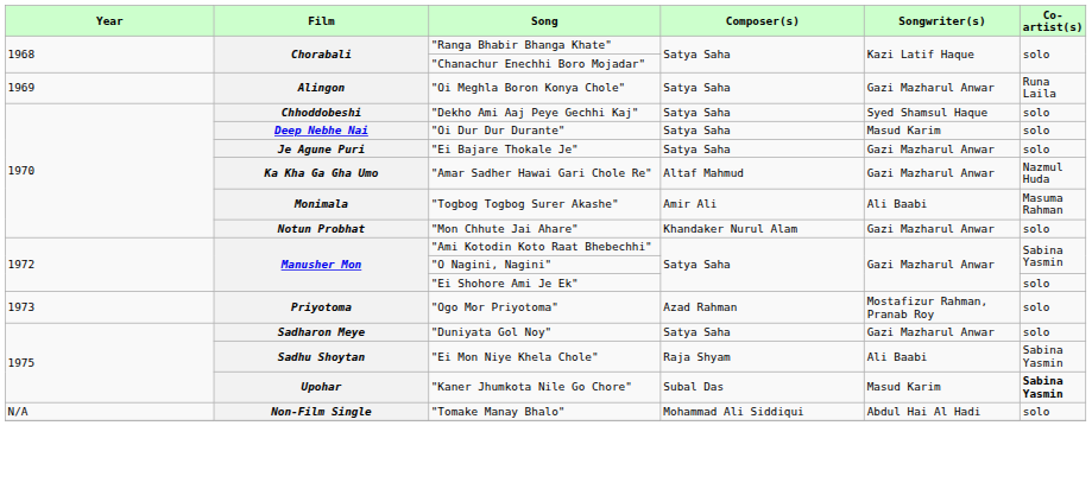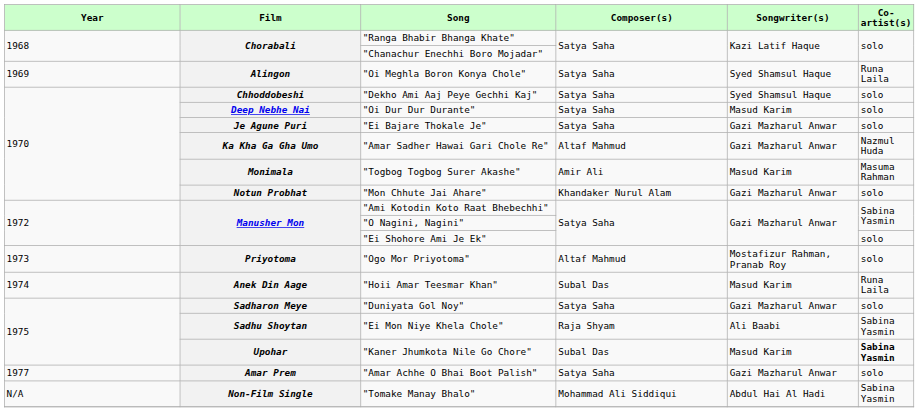"Oi Meghla Boron Konya Chole" | Songwriter(s): Gazi Mazharul Anwar -> Syed Shamsul Haque
"Togbog Togbog Surer Akashe" | Songwriter(s): Ali Baabi -> Masud Karim
"Ogo Mor Priyotoma" | Composer(s): Azad Rahman -> Altaf Mahmud
+ row: 1974 | Anek Din Aage | "Hoii Amar Teesmar Khan" | Subal Das | Masud Karim | Runa Laila
+ row: 1977 | Amar Prem | "Amar Achhe O Bhai Boot Palish" | Satya Saha | Gazi Mazharul Anwar | solo
"Tomake Manay Bhalo" | Co-artist(s): solo -> Sabina Yasmin
